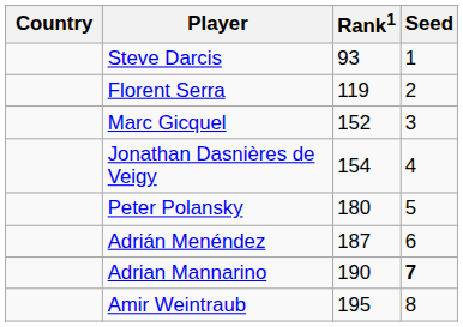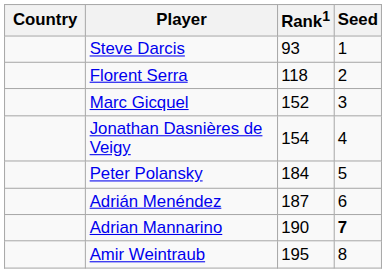Florent Serra | Rank1: 119 -> 118
Peter Polansky | Rank1: 180 -> 184
